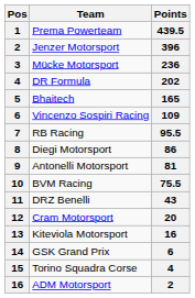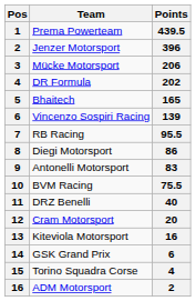Mücke Motorsport | Points: 236 -> 206
Vincenzo Sospiri Racing | Points: 109 -> 139
Antonelli Motorsport | Points: 81 -> 83
DRZ Benelli | Points: 43 -> 40
